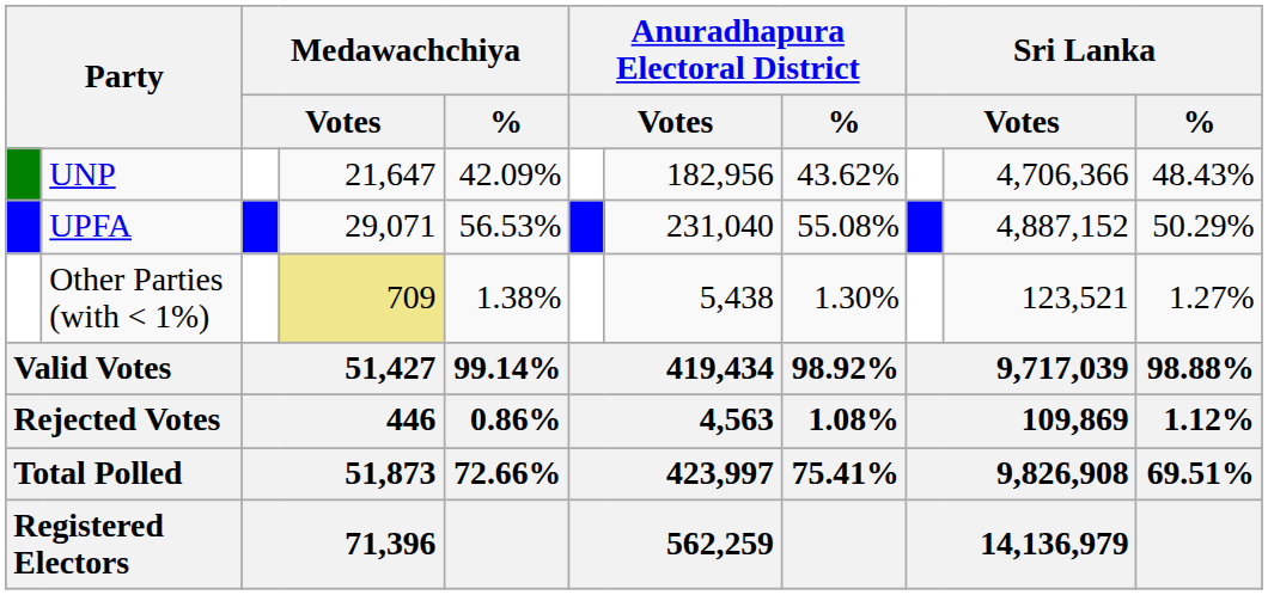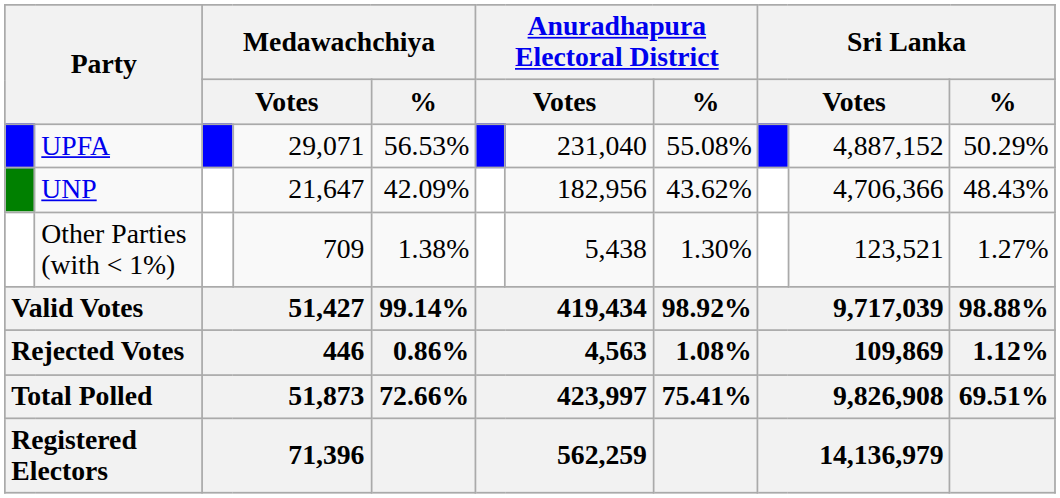rows swapped: UPFA <-> UNP
Other Parties (with < 1%) | column 4: khaki background -> no background
